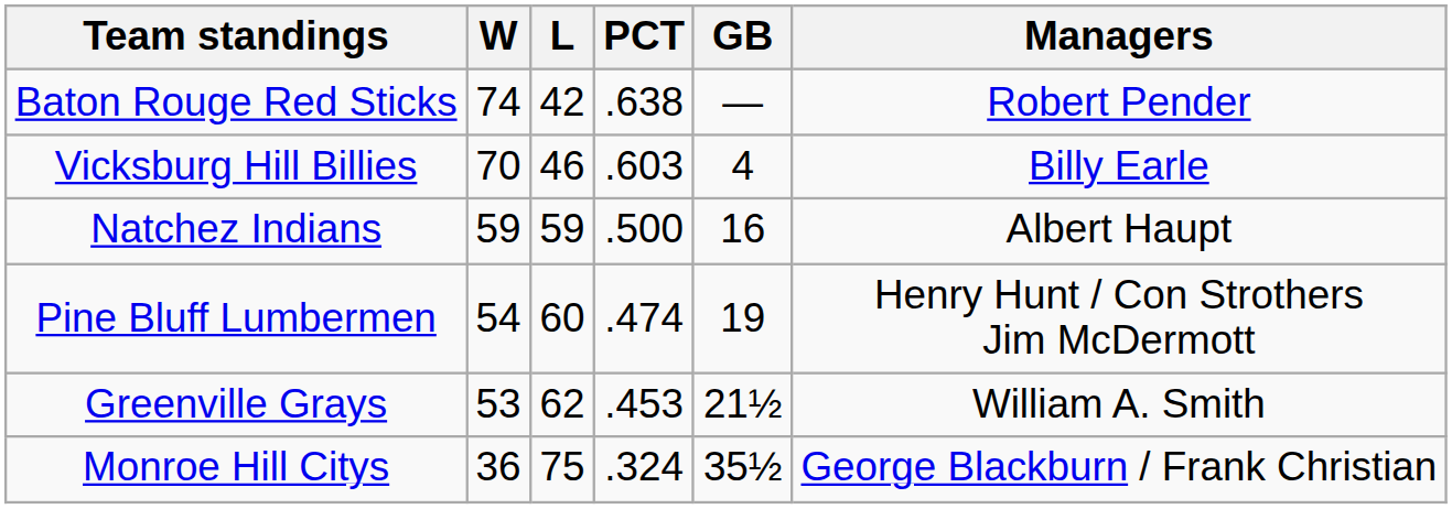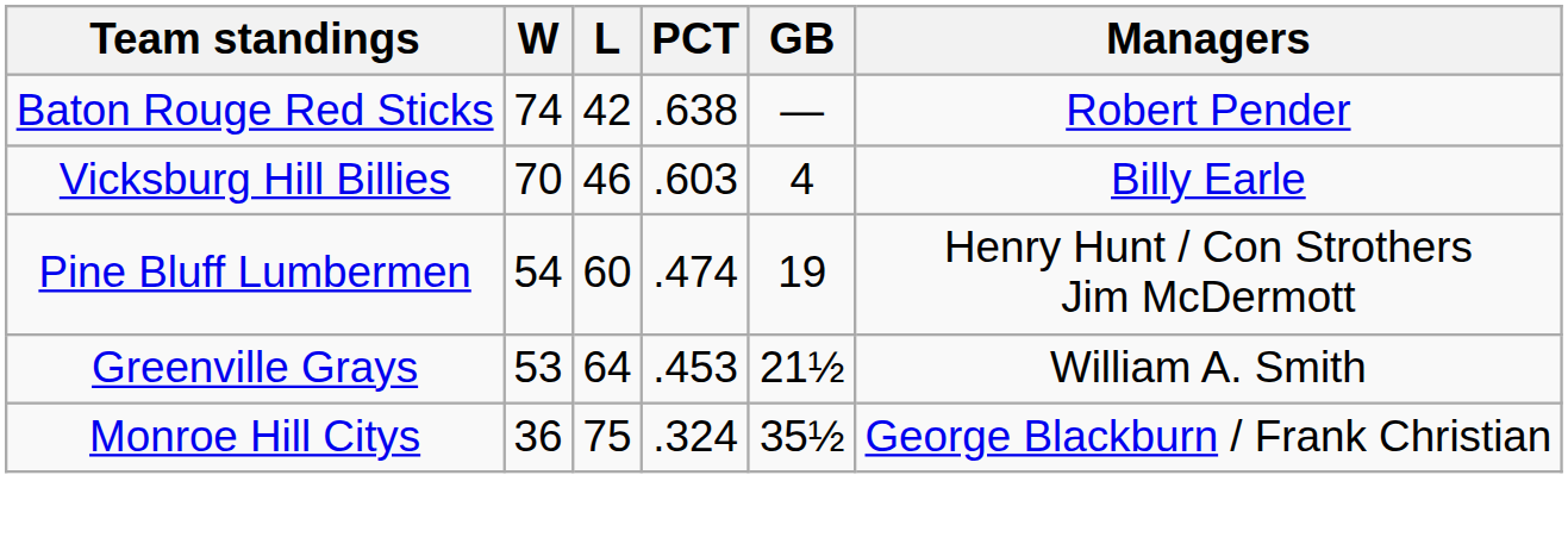- row: Natchez Indians | 59 | 59 | .500 | 16 | Albert Haupt
Greenville Grays | L: 62 -> 64
